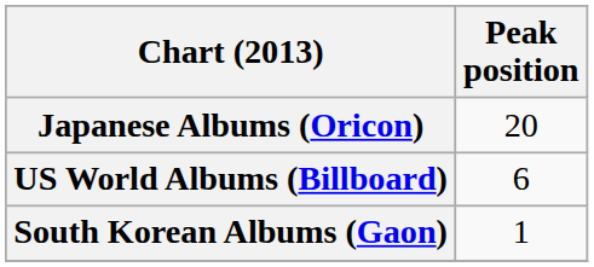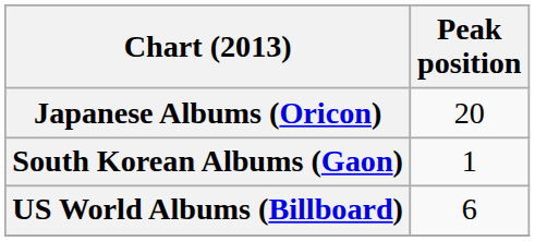rows swapped: South Korean Albums (Gaon) <-> US World Albums (Billboard)
